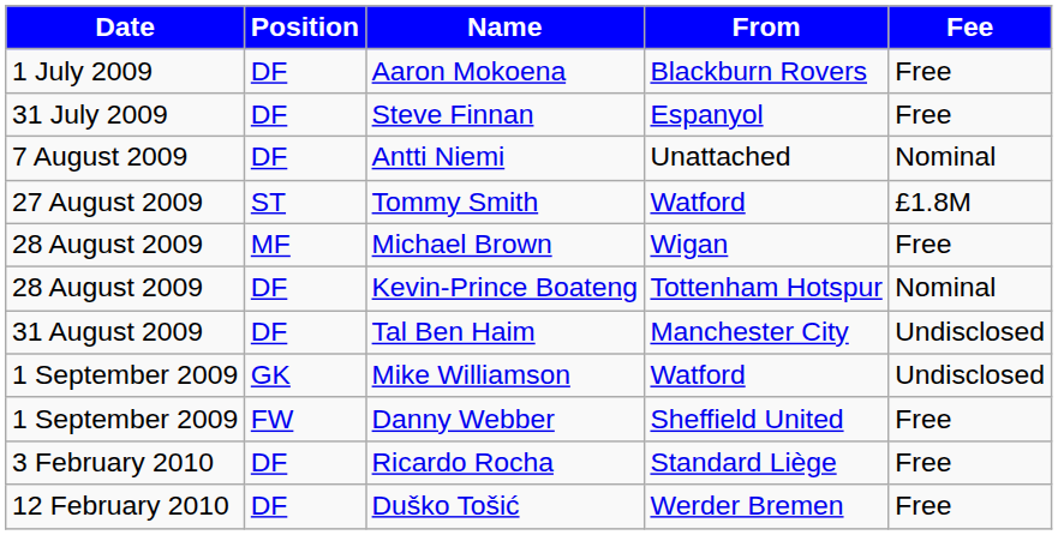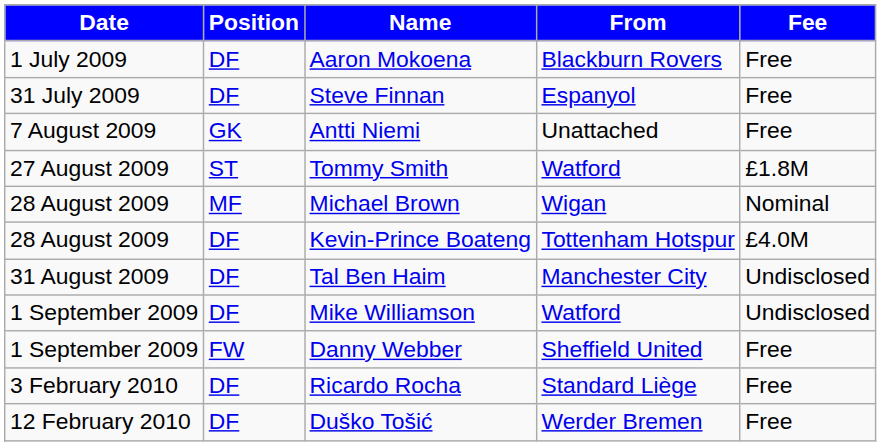Antti Niemi | Position: DF -> GK
Antti Niemi | Fee: Nominal -> Free
Michael Brown | Fee: Free -> Nominal
Kevin-Prince Boateng | Fee: Nominal -> £4.0M
Mike Williamson | Position: GK -> DF
